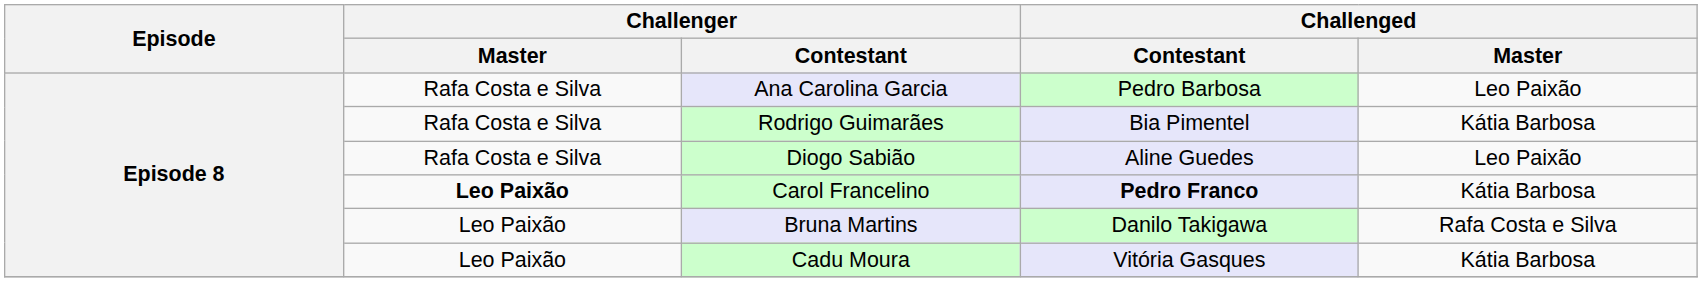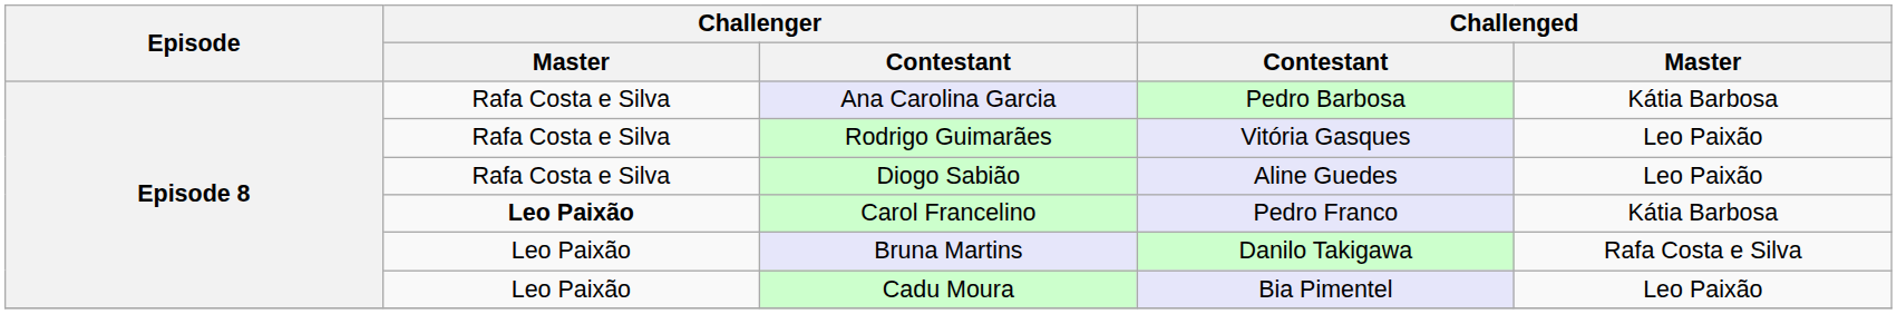Ana Carolina Garcia | Challenged / Master: Leo Paixão -> Kátia Barbosa
Rodrigo Guimarães | Challenged / Contestant: Bia Pimentel -> Vitória Gasques
Rodrigo Guimarães | Challenged / Master: Kátia Barbosa -> Leo Paixão
Carol Francelino | Challenged / Contestant: bold -> normal
Cadu Moura | Challenged / Contestant: Vitória Gasques -> Bia Pimentel
Cadu Moura | Challenged / Master: Kátia Barbosa -> Leo Paixão
